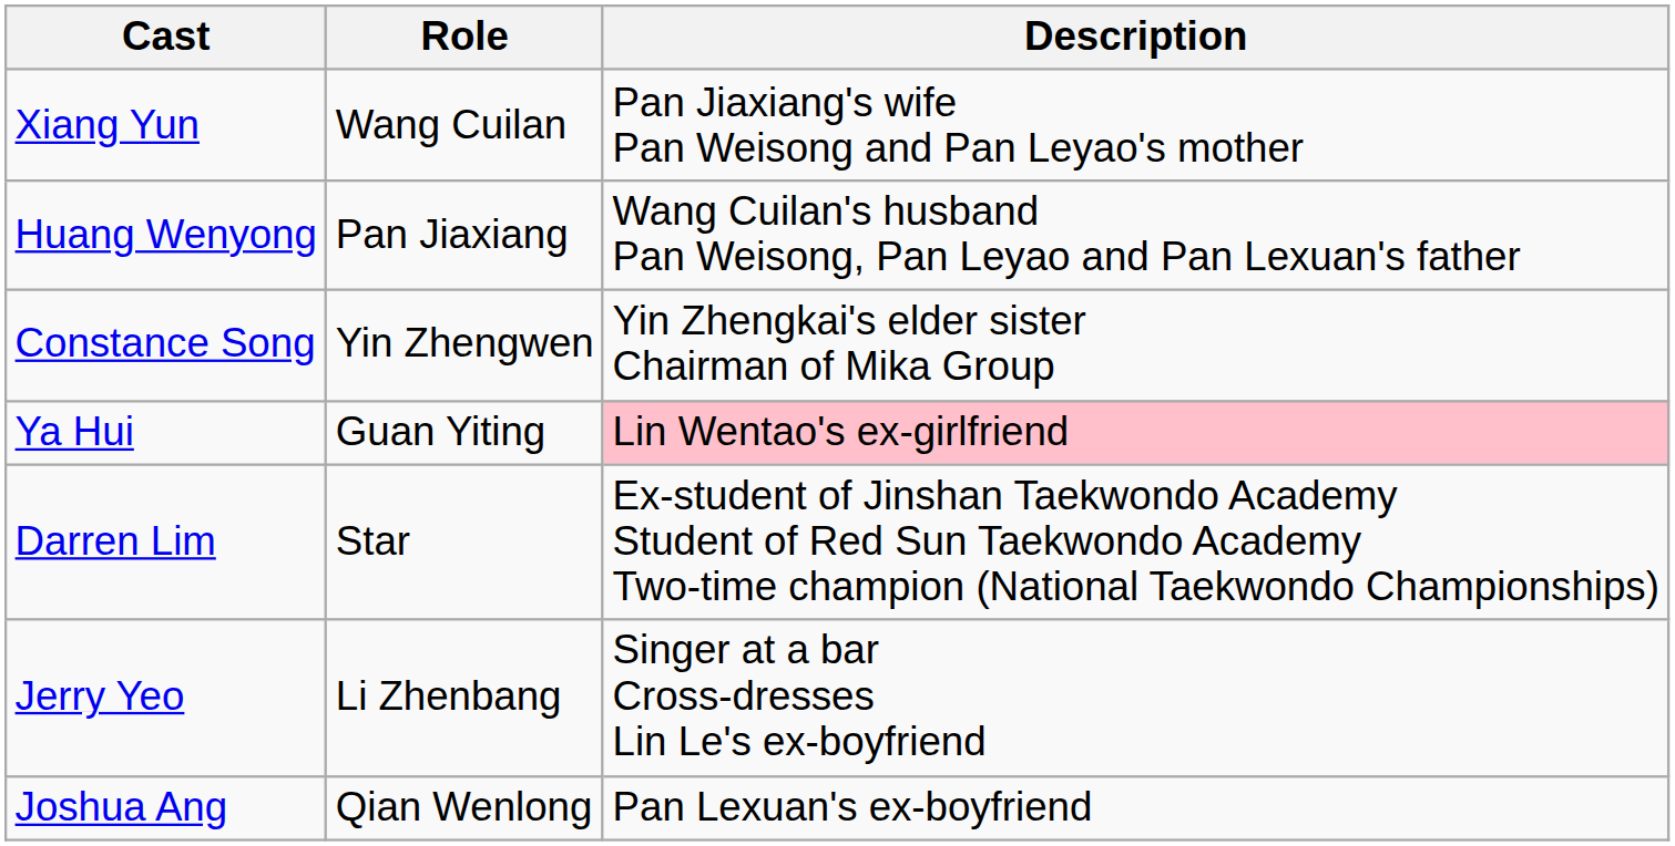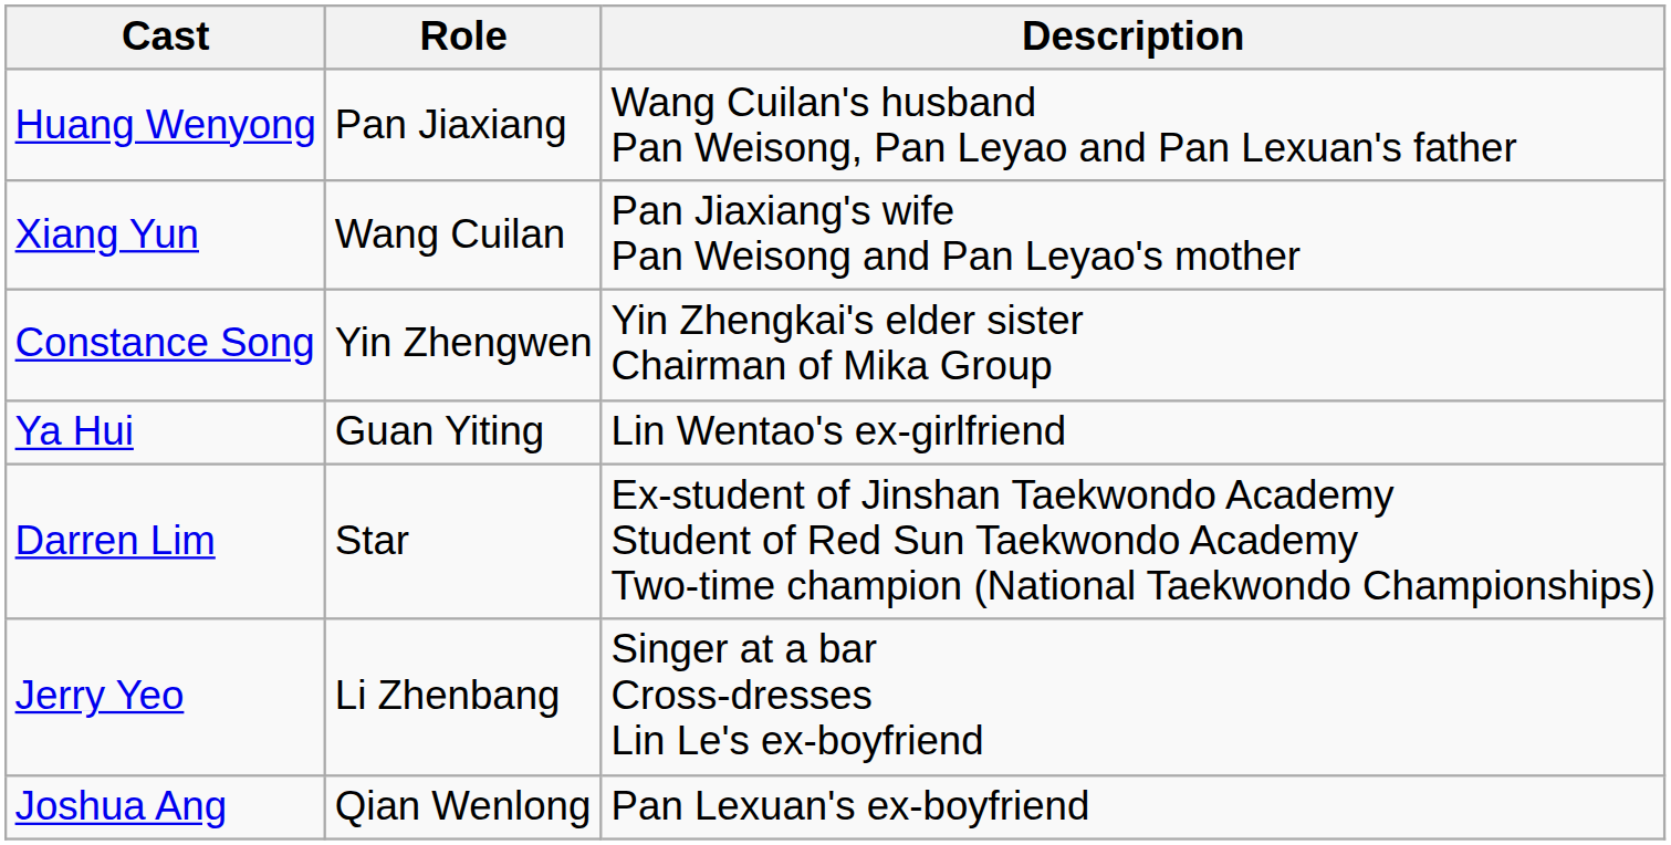rows swapped: Huang Wenyong <-> Xiang Yun
Ya Hui | Description: pink background -> no background
